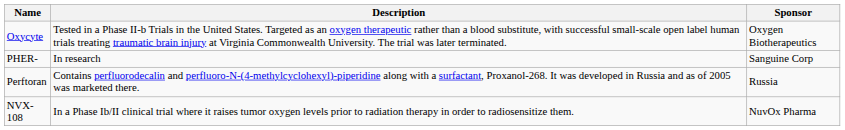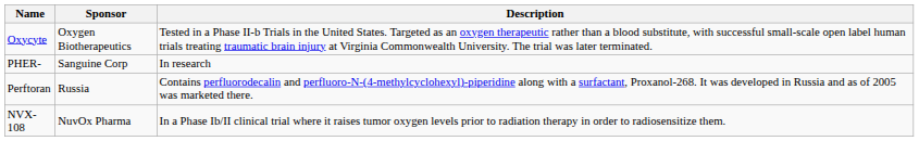columns swapped: Sponsor <-> Description
